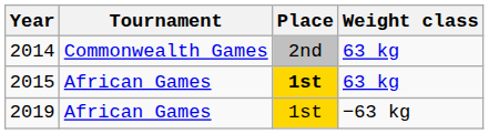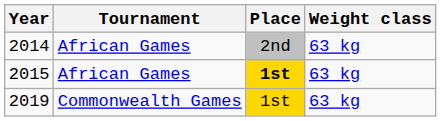2014 | Tournament: Commonwealth Games -> African Games
2019 | Tournament: African Games -> Commonwealth Games
2019 | Weight class: −63 kg -> 63 kg
